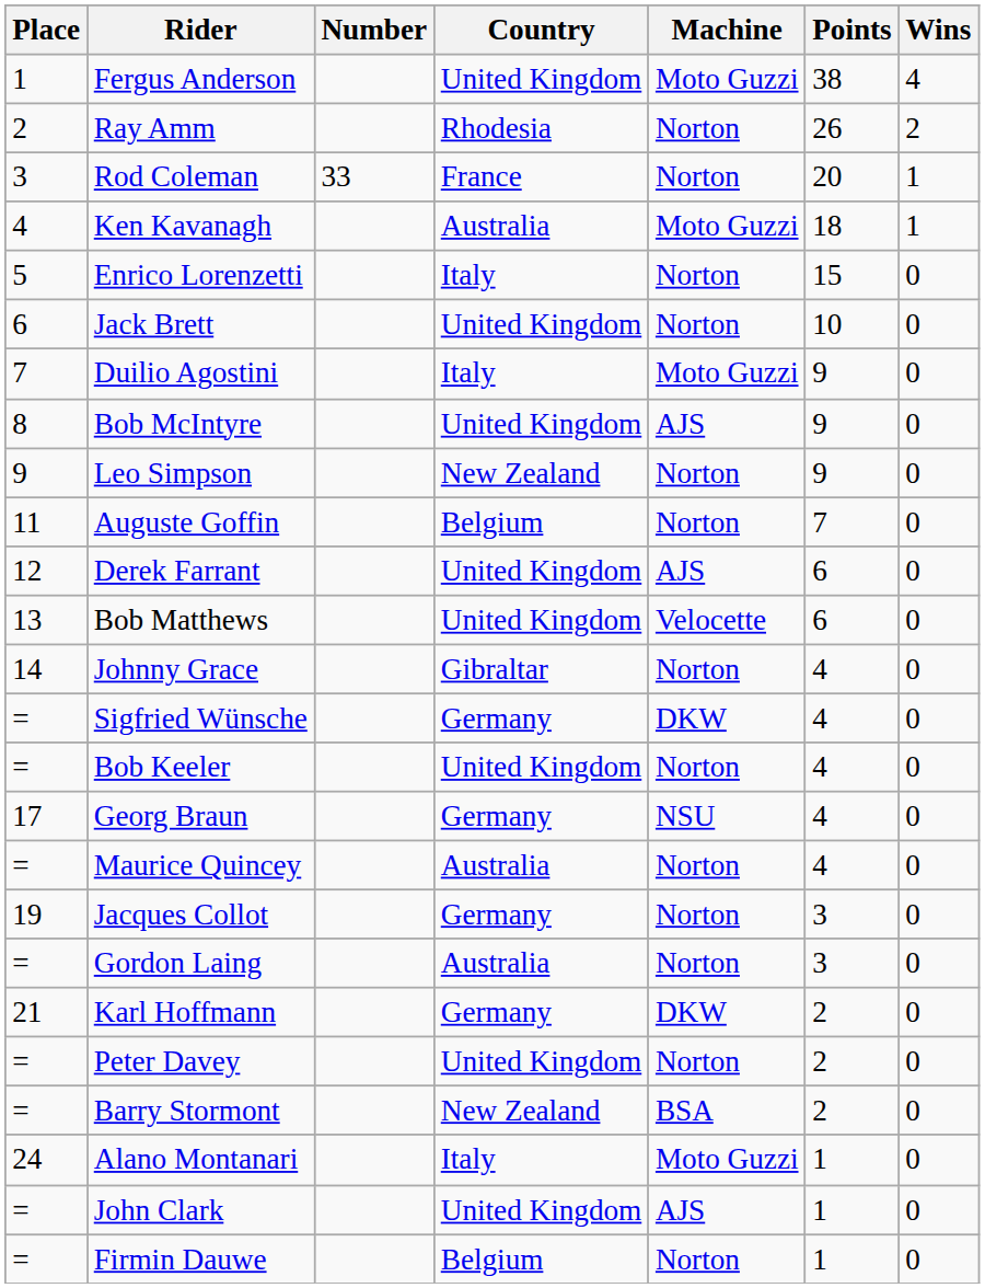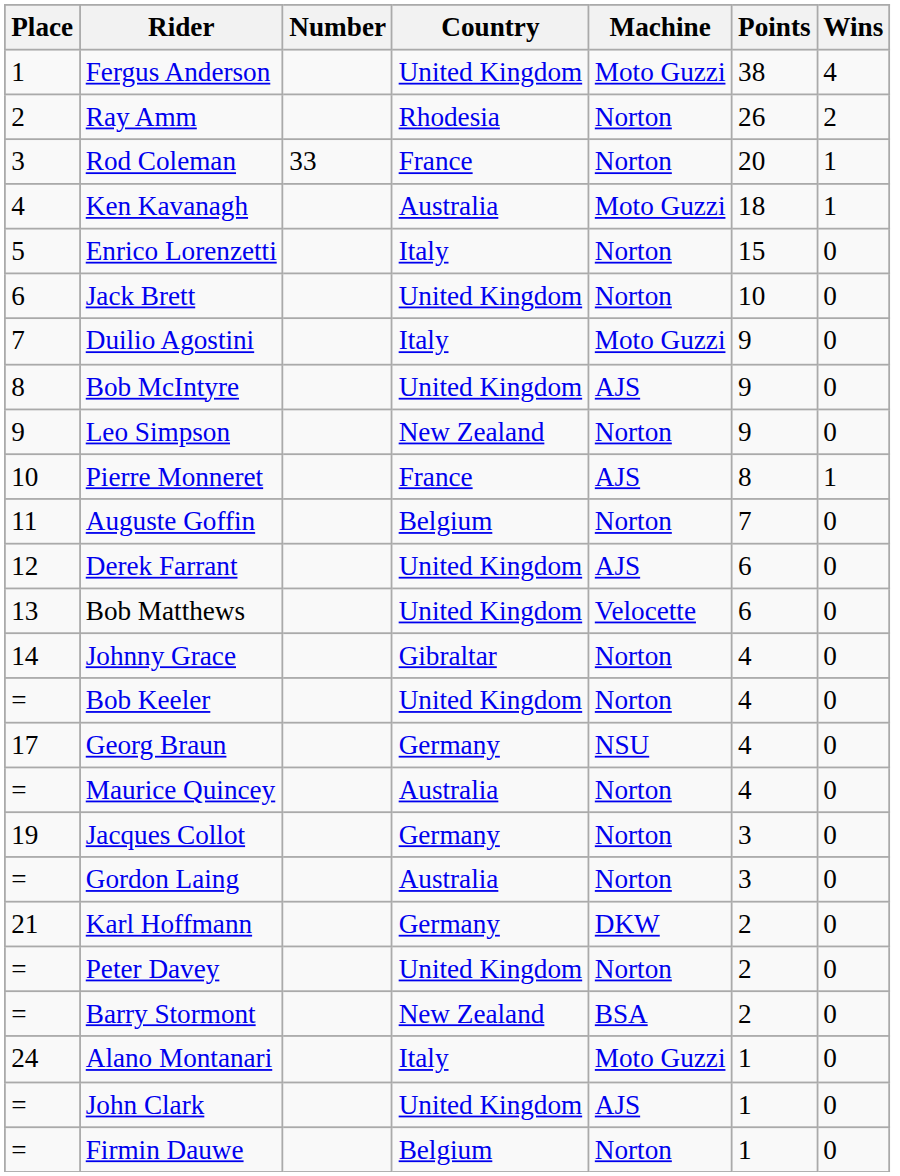+ row: 10 | Pierre Monneret | France | AJS | 8 | 1
- row: = | Sigfried Wünsche | Germany | DKW | 4 | 0
